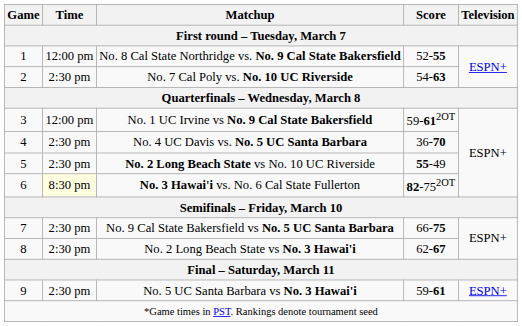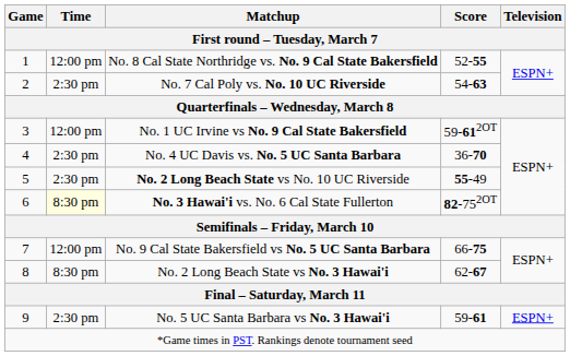No. 9 Cal State Bakersfield vs No. 5 UC Santa Barbara | Time: 2:30 pm -> 12:00 pm
No. 2 Long Beach State vs No. 3 Hawai'i | Time: 2:30 pm -> 8:30 pm
